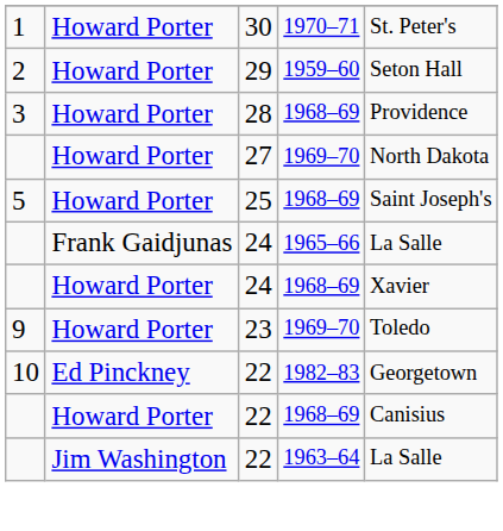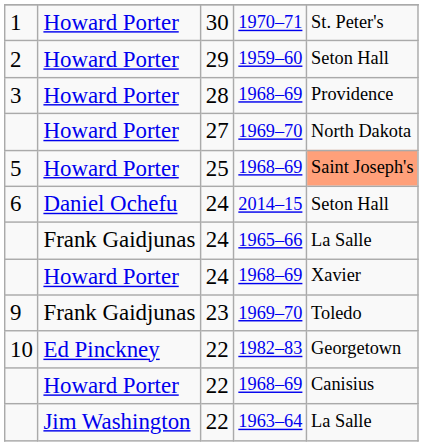5 | column 5: no background -> lightsalmon background
+ row: 6 | Daniel Ochefu | 24 | 2014–15 | Seton Hall
9 | column 2: Howard Porter -> Frank Gaidjunas
